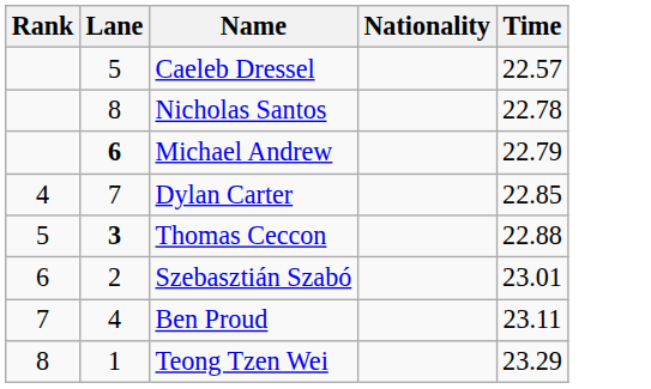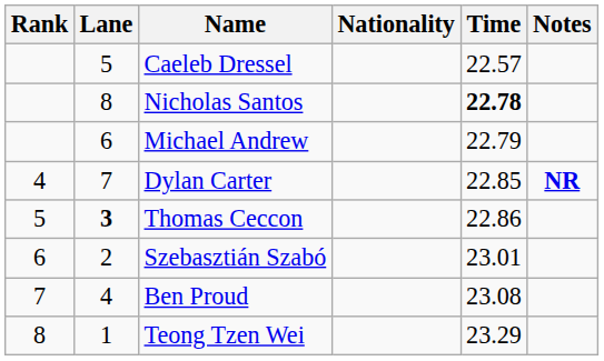+ column: Notes | NR
Nicholas Santos | Time: normal -> bold
Michael Andrew | Lane: bold -> normal
Thomas Ceccon | Time: 22.88 -> 22.86
Ben Proud | Time: 23.11 -> 23.08
